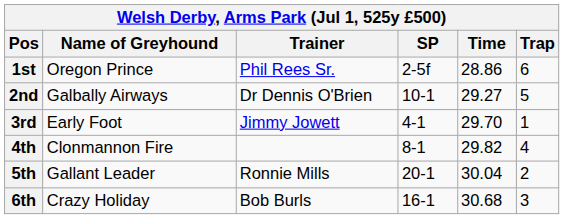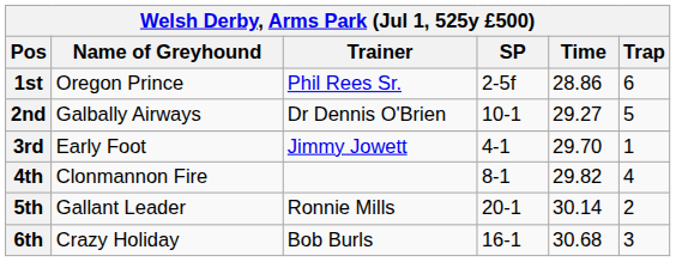5th | Time: 30.04 -> 30.14
